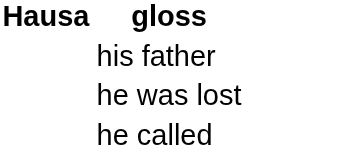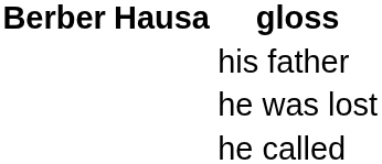+ column: Berber
